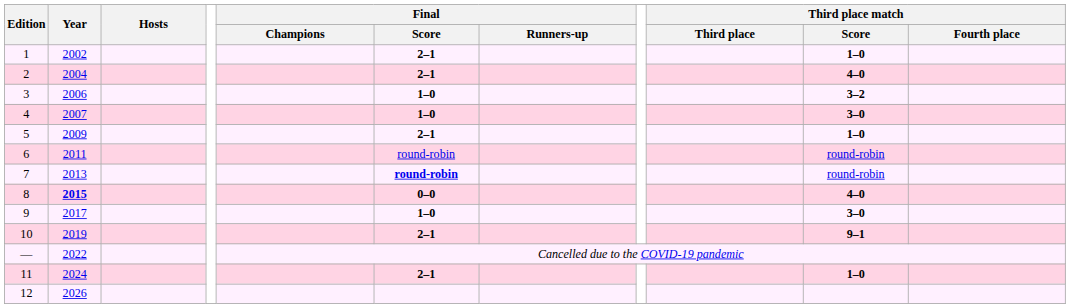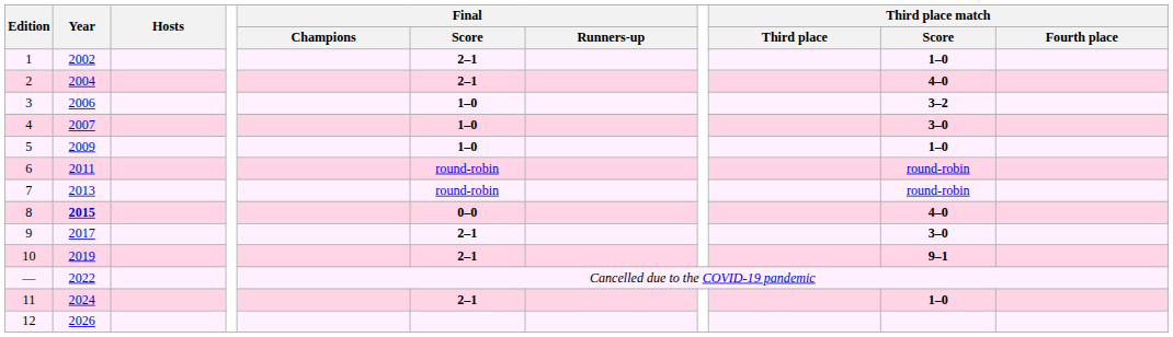5 | Final / Score: 2–1 -> 1–0
7 | Final / Score: bold -> normal
9 | Final / Score: 1–0 -> 2–1
